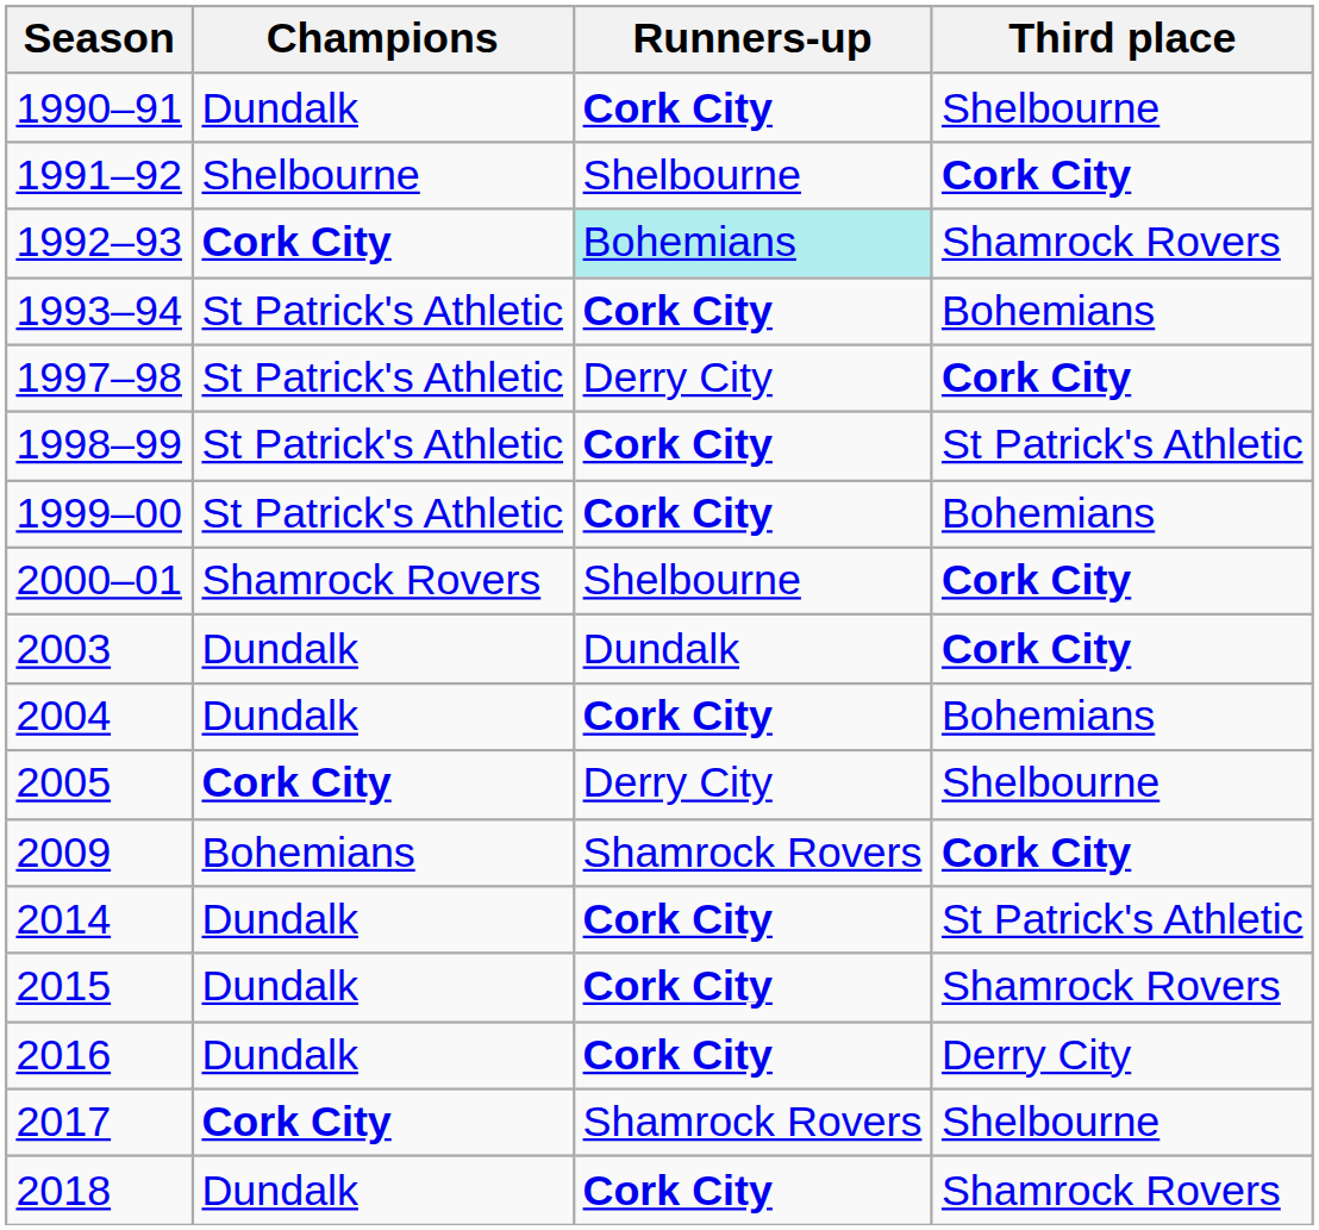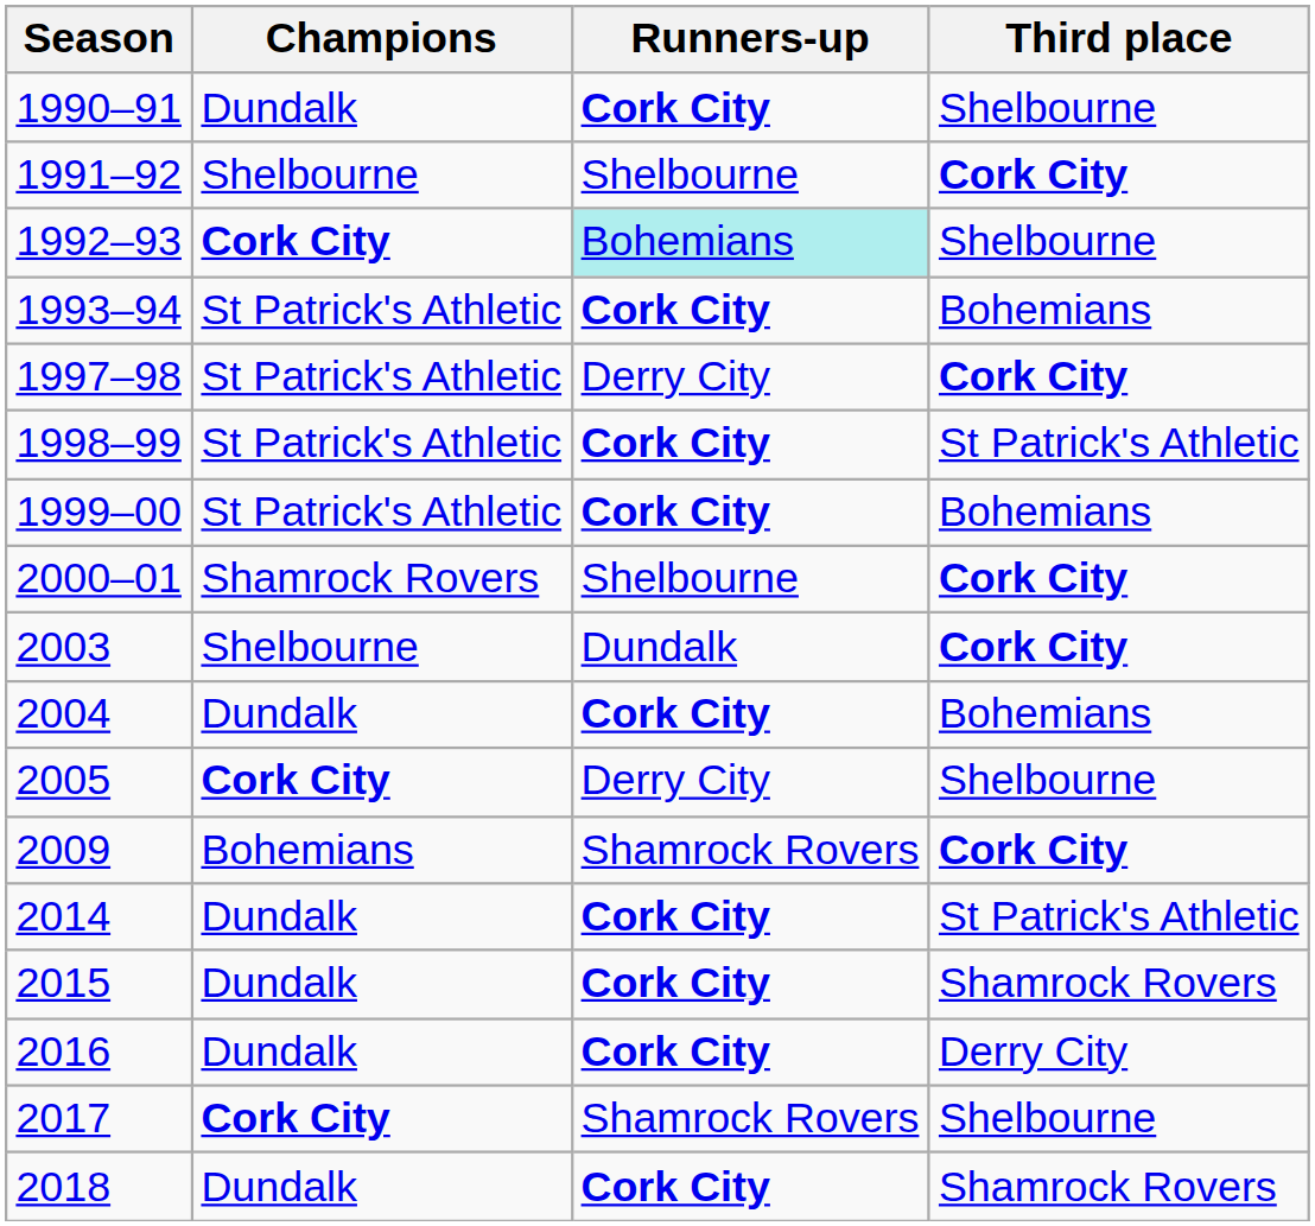1992–93 | Third place: Shamrock Rovers -> Shelbourne
2003 | Champions: Dundalk -> Shelbourne
